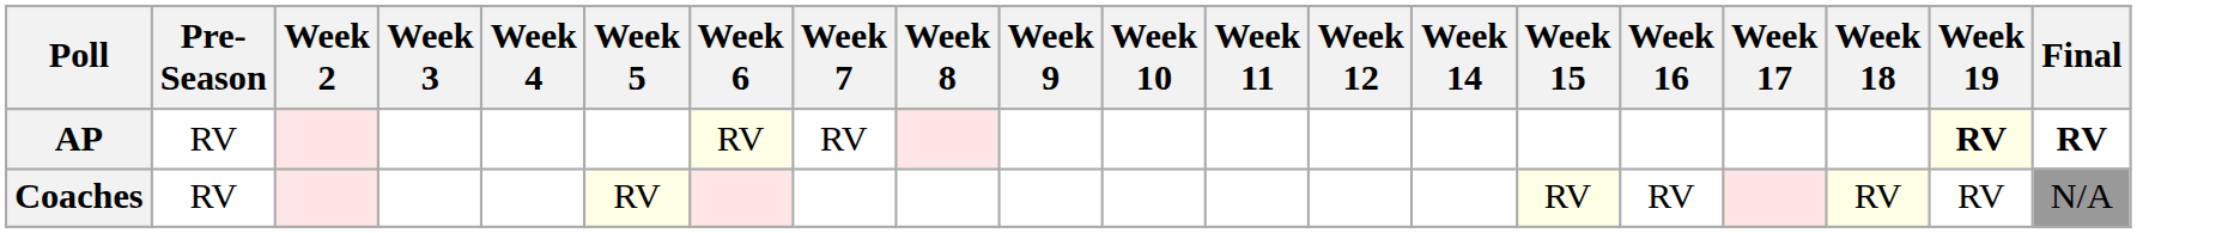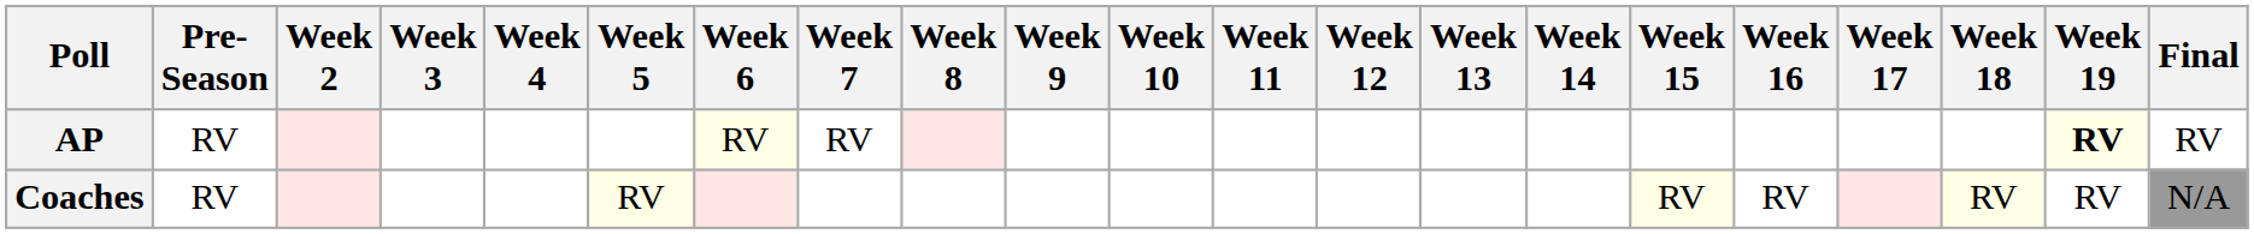+ column: Week 13
AP | Final: bold -> normal
